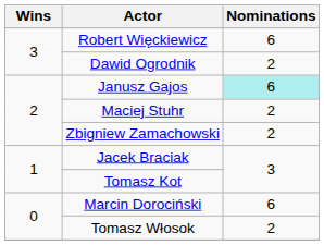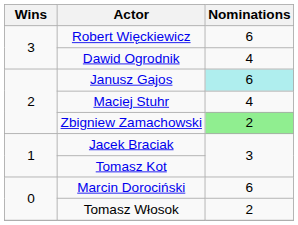Dawid Ogrodnik | Nominations: 2 -> 4
Maciej Stuhr | Nominations: 2 -> 4
Zbigniew Zamachowski | Nominations: no background -> lightgreen background
